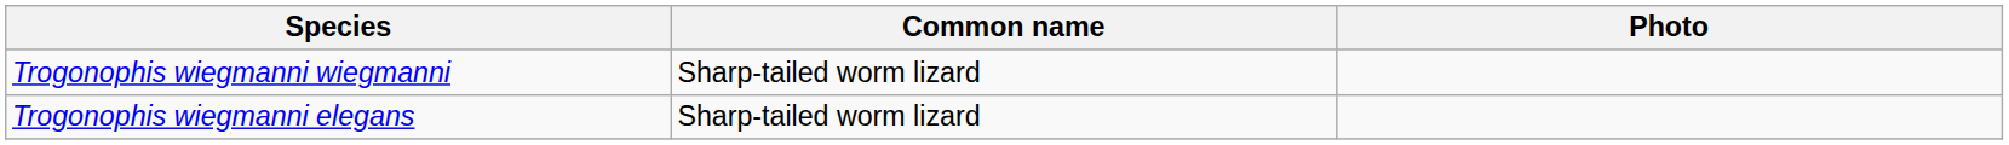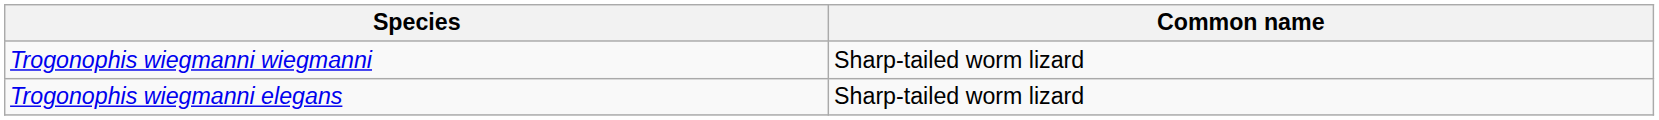- column: Photo
